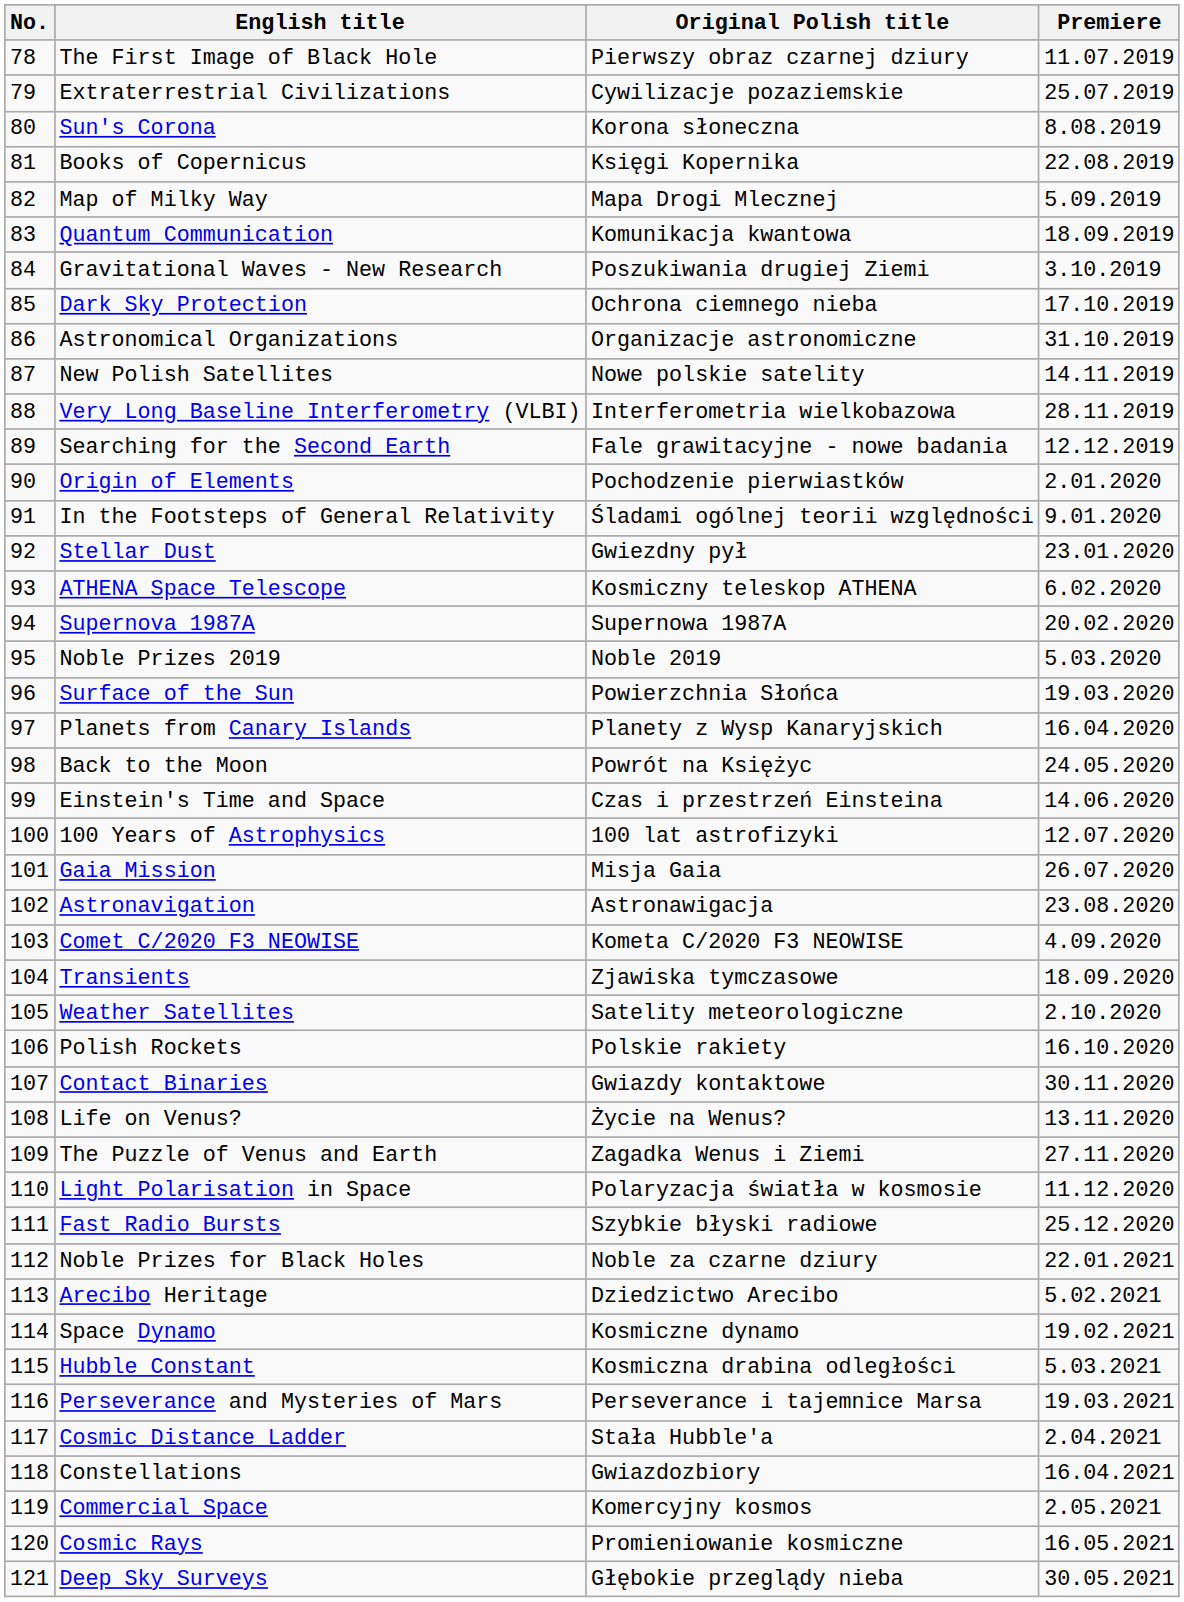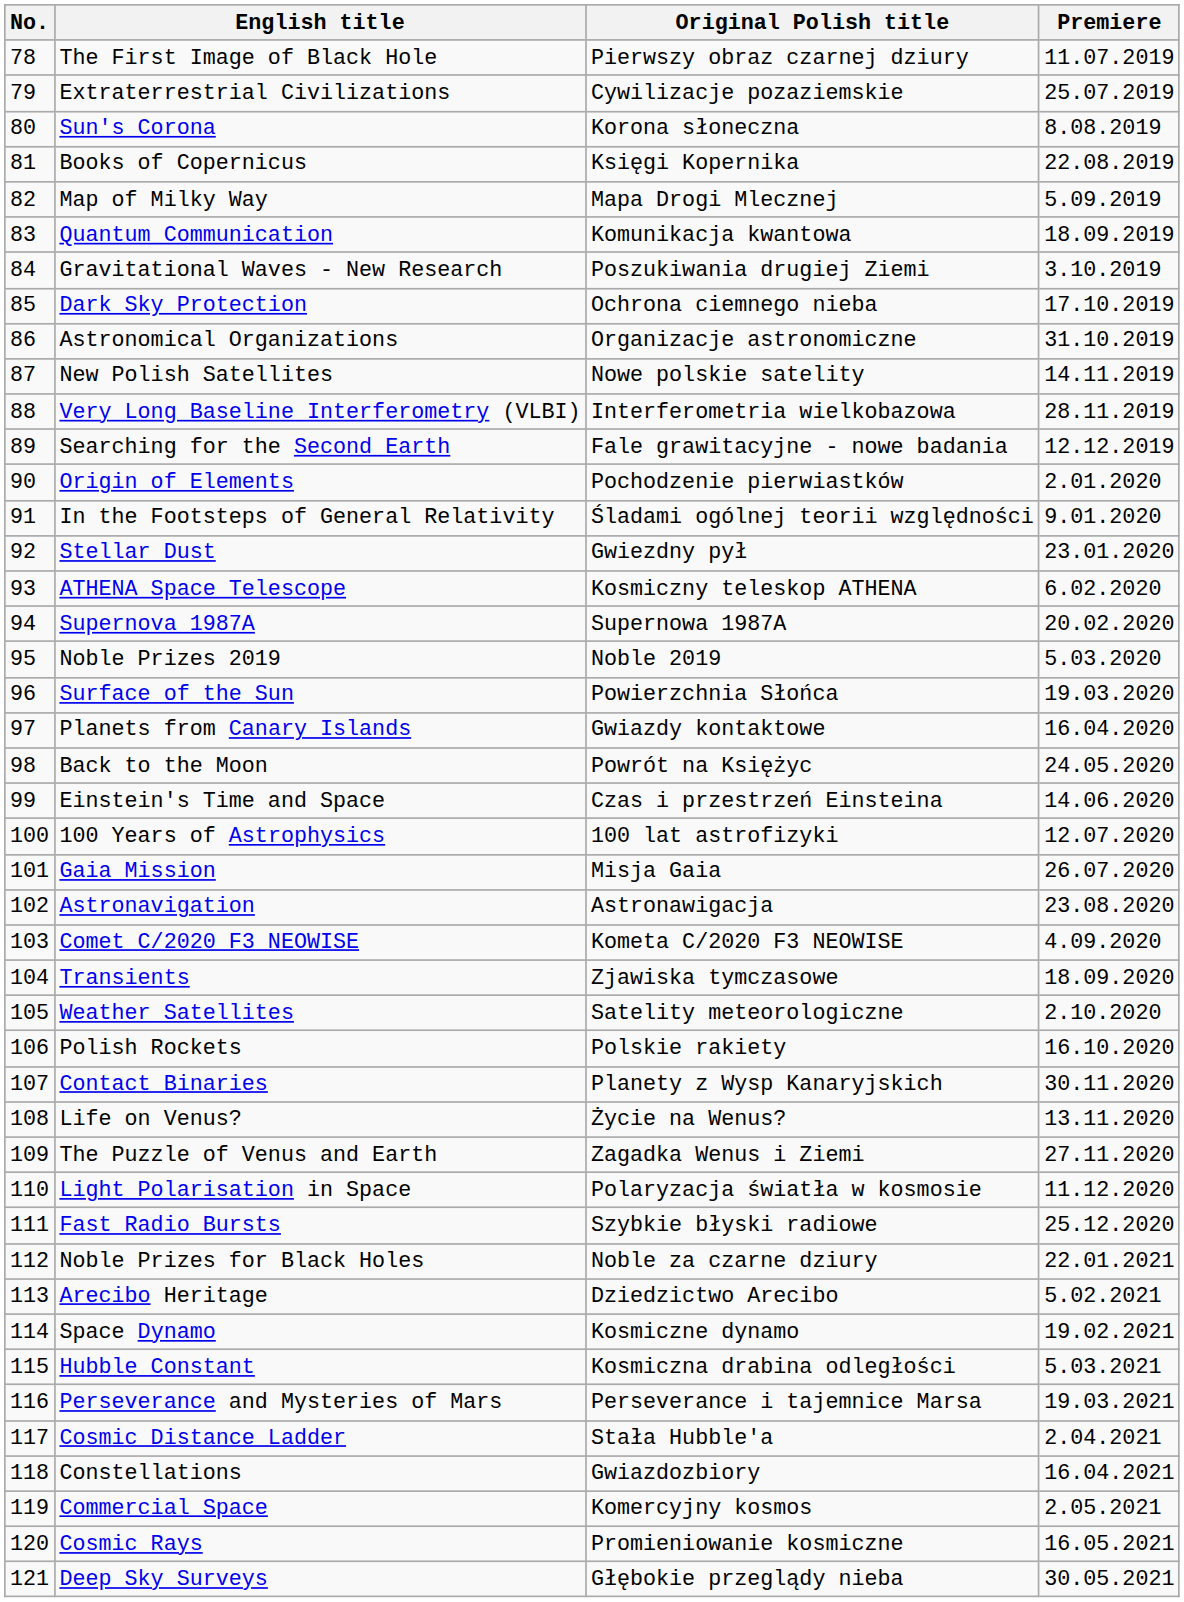Planets from Canary Islands | Original Polish title: Planety z Wysp Kanaryjskich -> Gwiazdy kontaktowe
Contact Binaries | Original Polish title: Gwiazdy kontaktowe -> Planety z Wysp Kanaryjskich
